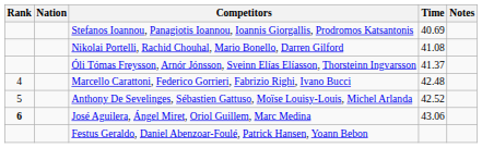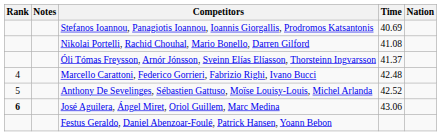columns swapped: Nation <-> Notes
